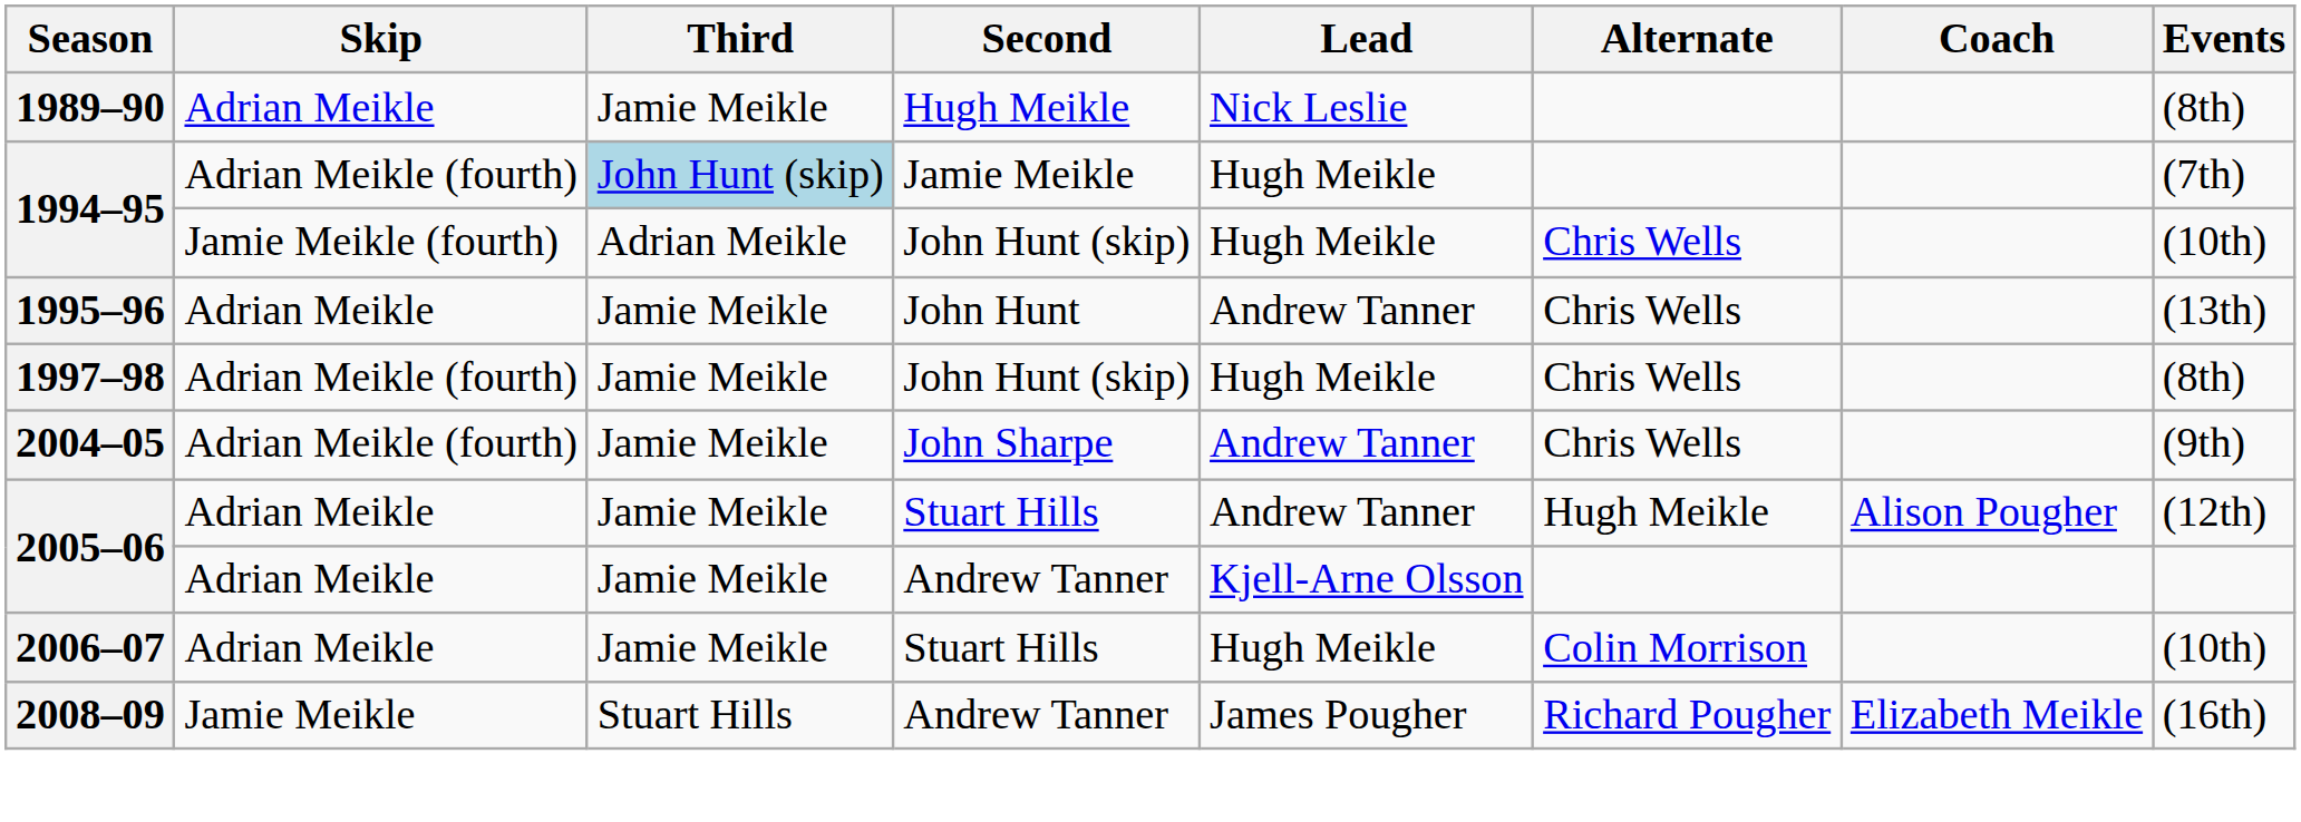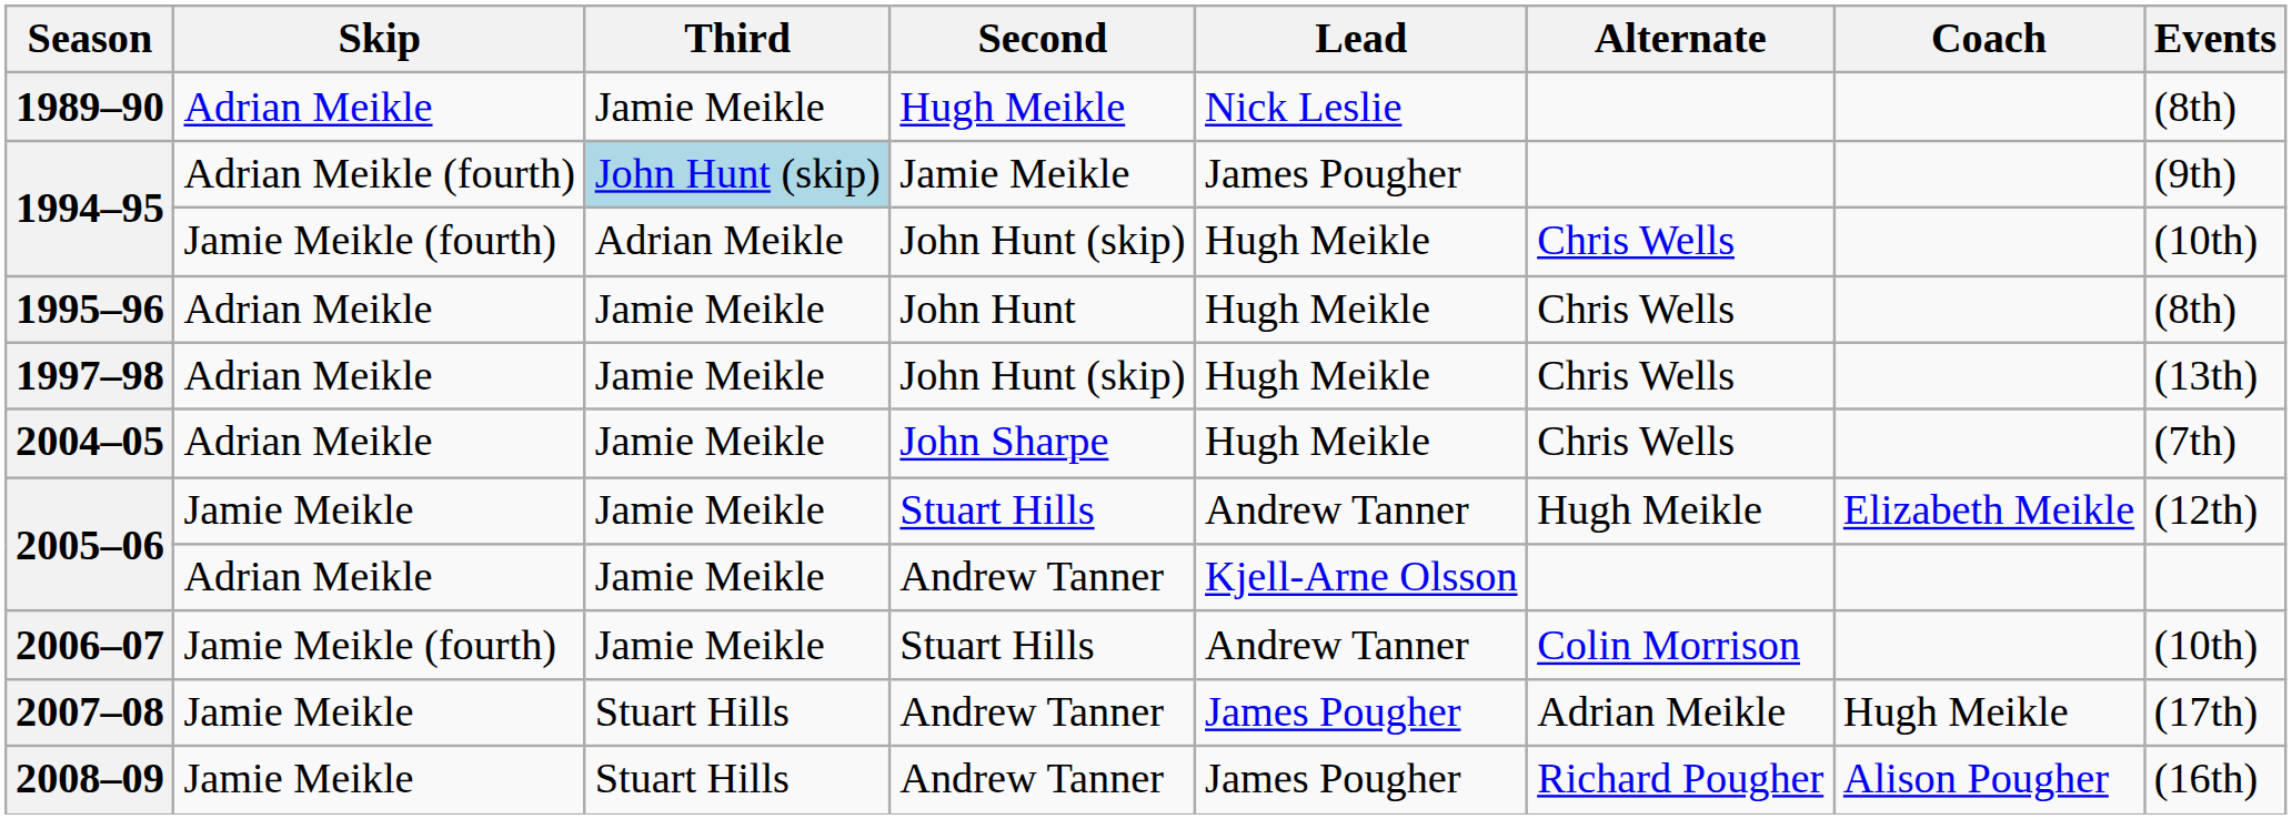1994–95 / Jamie Meikle | Lead: Hugh Meikle -> James Pougher
1994–95 / Jamie Meikle | Events: (7th) -> (9th)
1995–96 | Lead: Andrew Tanner -> Hugh Meikle
1995–96 | Events: (13th) -> (8th)
1997–98 | Skip: Adrian Meikle (fourth) -> Adrian Meikle
1997–98 | Events: (8th) -> (13th)
2004–05 | Skip: Adrian Meikle (fourth) -> Adrian Meikle
2004–05 | Lead: Andrew Tanner -> Hugh Meikle
2004–05 | Events: (9th) -> (7th)
2005–06 / Stuart Hills | Skip: Adrian Meikle -> Jamie Meikle
2005–06 / Stuart Hills | Coach: Alison Pougher -> Elizabeth Meikle
2006–07 | Skip: Adrian Meikle -> Jamie Meikle (fourth)
2006–07 | Lead: Hugh Meikle -> Andrew Tanner
+ row: 2007–08 | Jamie Meikle | Stuart Hills | Andrew Tanner | James Pougher | Adrian Meikle | Hugh Meikle | (17th)
2008–09 | Coach: Elizabeth Meikle -> Alison Pougher
